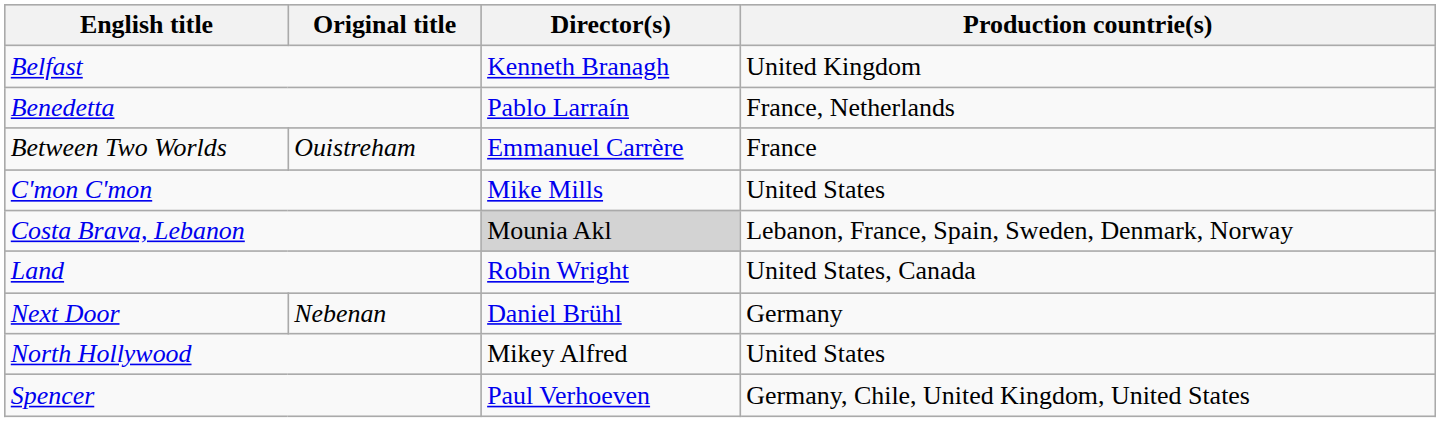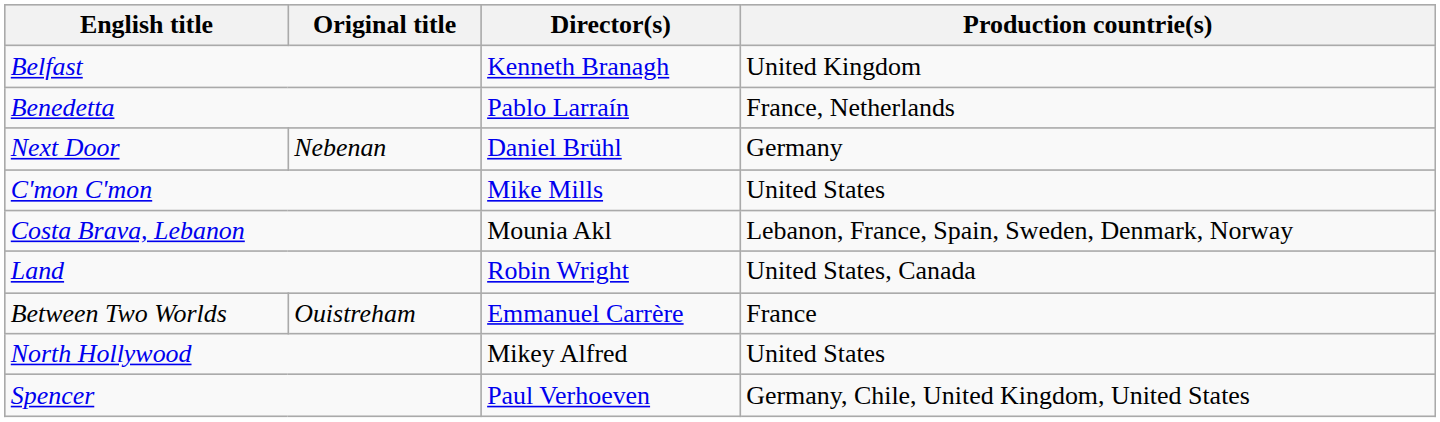rows swapped: Between Two Worlds <-> Next Door
Costa Brava, Lebanon | Director(s): lightgrey background -> no background
